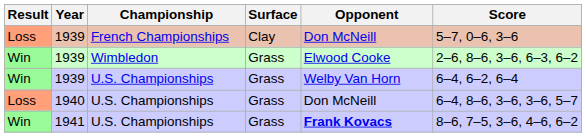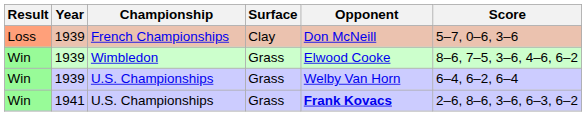1939 / Wimbledon | Score: 2–6, 8–6, 3–6, 6–3, 6–2 -> 8–6, 7–5, 3–6, 4–6, 6–2
- row: Loss | 1940 | U.S. Championships | Grass | Don McNeill | 6–4, 8–6, 3–6, 3–6, 5–7
1941 | Score: 8–6, 7–5, 3–6, 4–6, 6–2 -> 2–6, 8–6, 3–6, 6–3, 6–2
